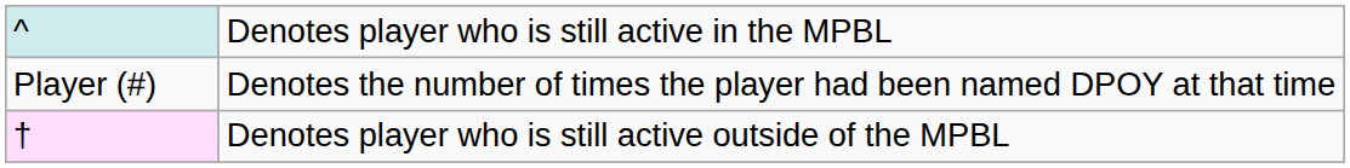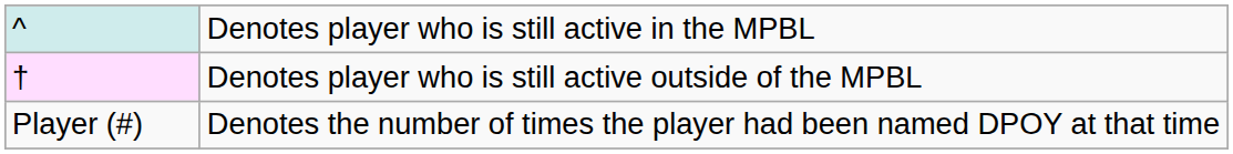rows swapped: † <-> Player (#)
